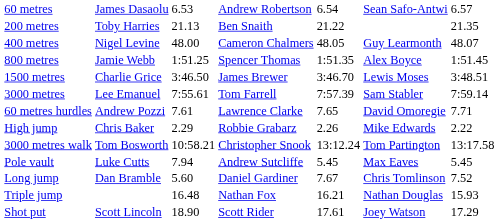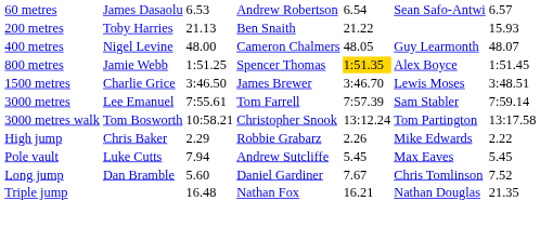200 metres | column 7: 21.35 -> 15.93
800 metres | column 5: no background -> gold background
- row: 60 metres hurdles | Andrew Pozzi | 7.61 | Lawrence Clarke | 7.65 | David Omoregie | 7.71
rows swapped: 3000 metres walk <-> High jump
Triple jump | column 7: 15.93 -> 21.35
- row: Shot put | Scott Lincoln | 18.90 | Scott Rider | 17.61 | Joey Watson | 17.29
